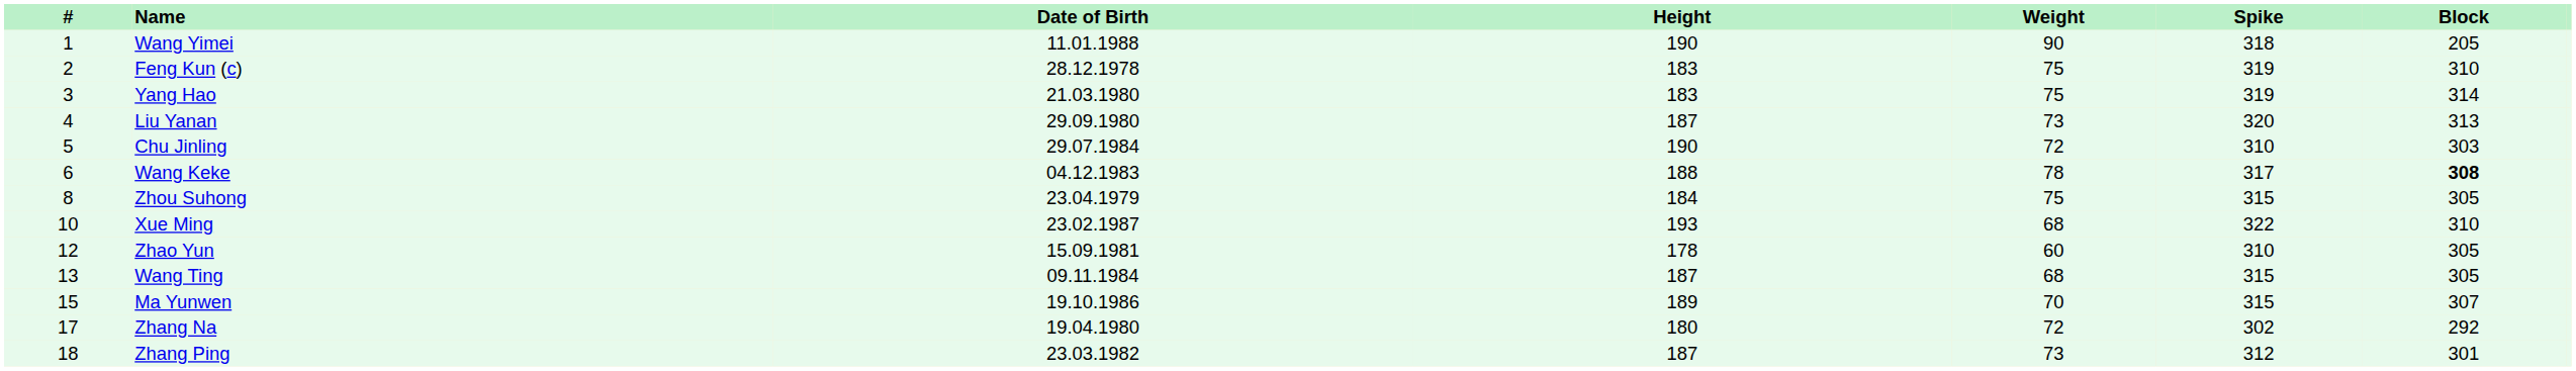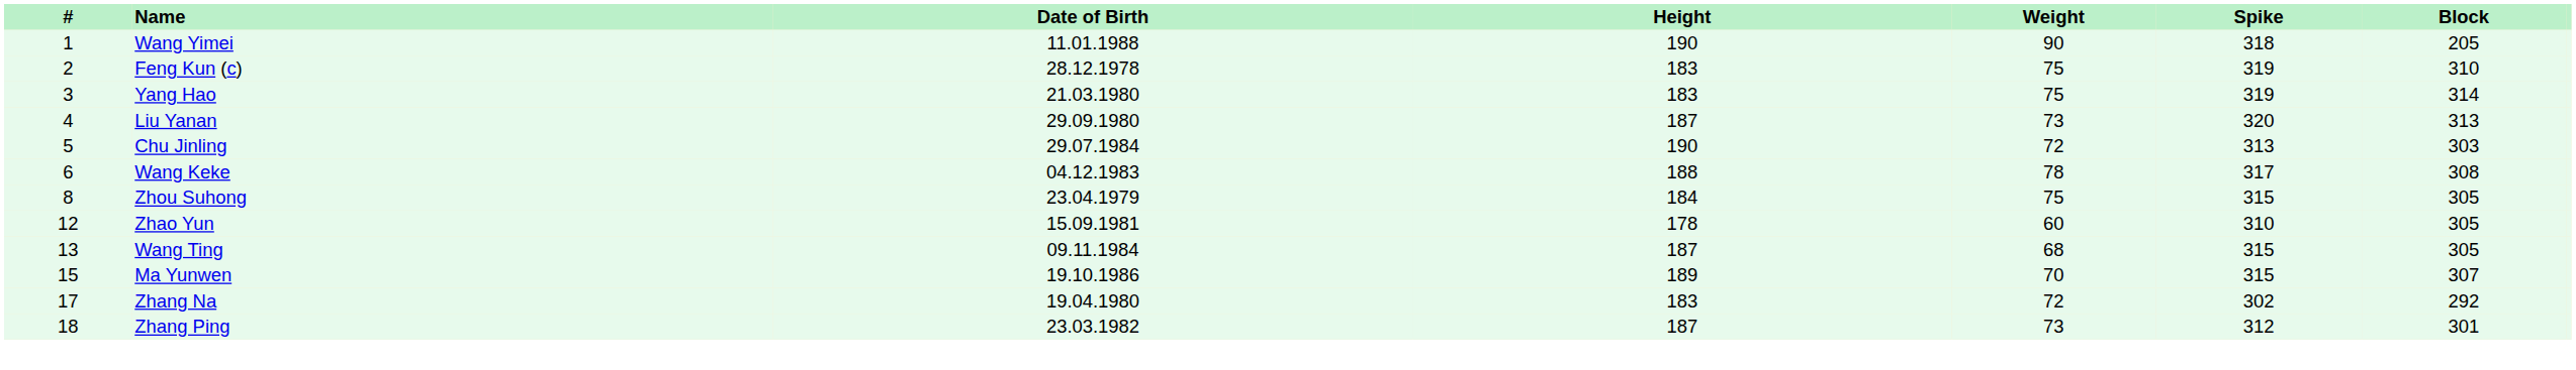Chu Jinling | Spike: 310 -> 313
Wang Keke | Block: bold -> normal
- row: 10 | Xue Ming | 23.02.1987 | 193 | 68 | 322 | 310
Zhang Na | Height: 180 -> 183
